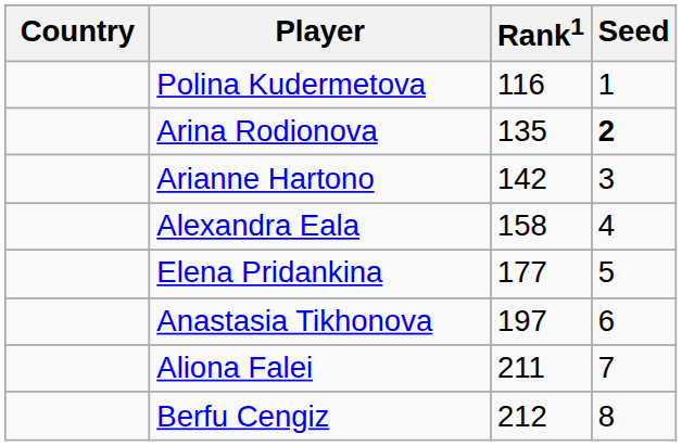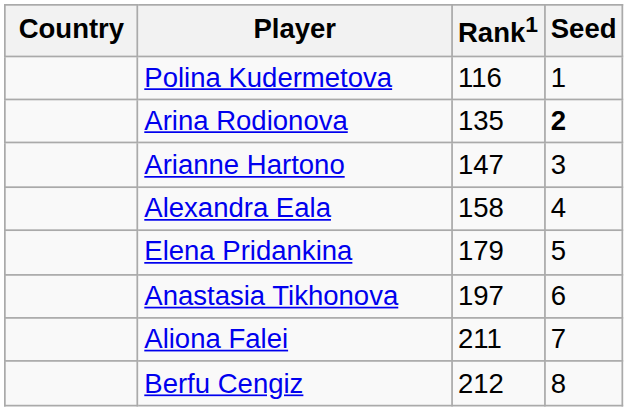Arianne Hartono | Rank1: 142 -> 147
Elena Pridankina | Rank1: 177 -> 179
